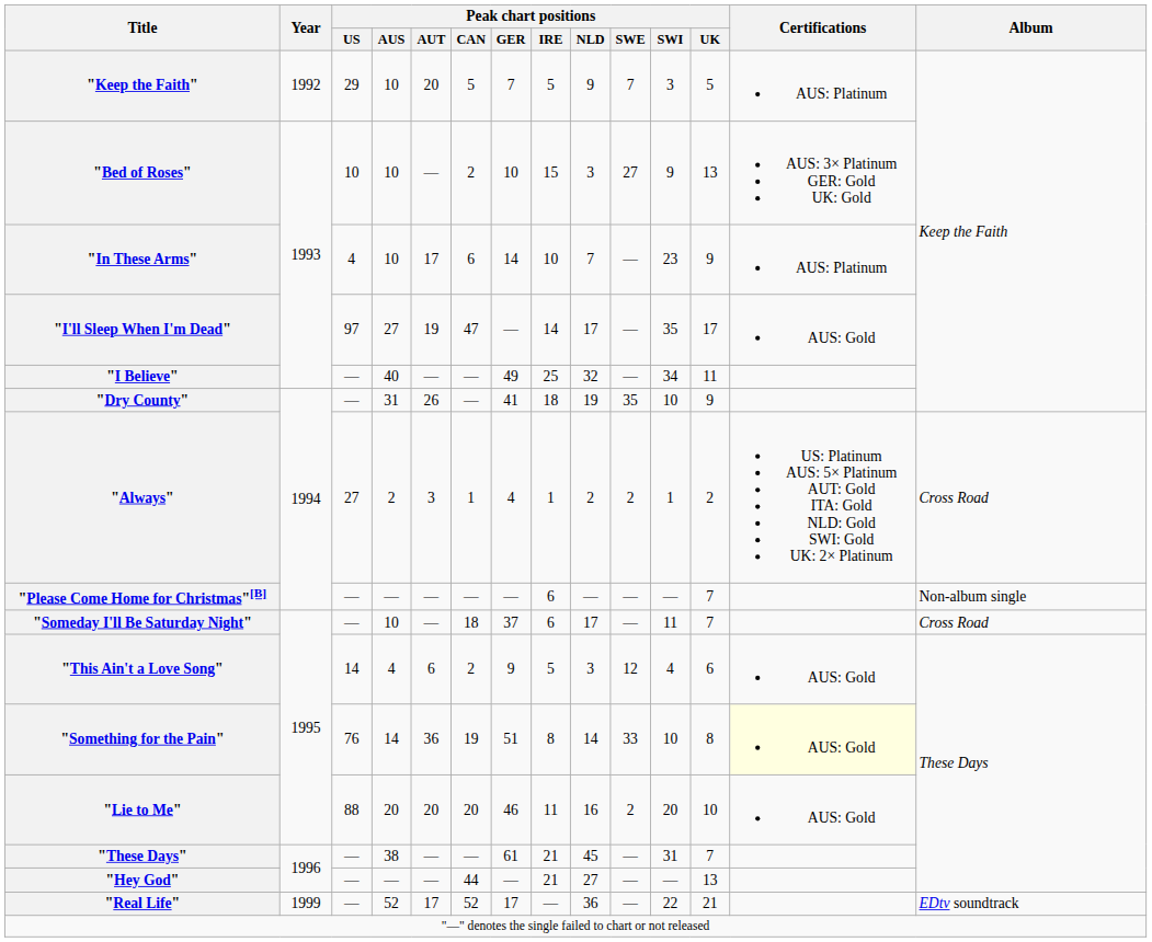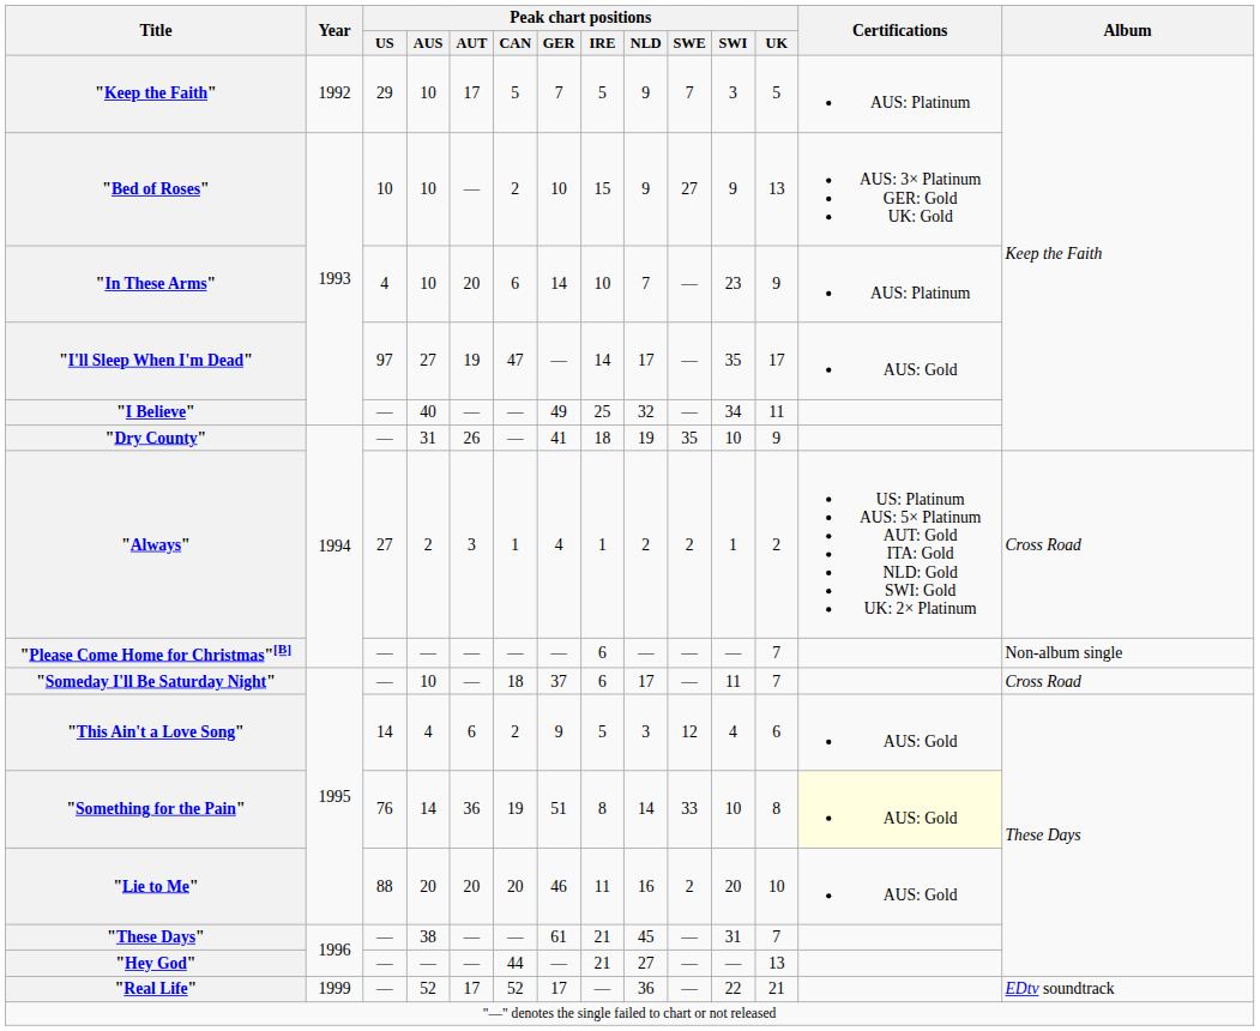"Keep the Faith" | Peak chart positions / AUT: 20 -> 17
"Bed of Roses" | Peak chart positions / NLD: 3 -> 9
"In These Arms" | Peak chart positions / AUT: 17 -> 20
